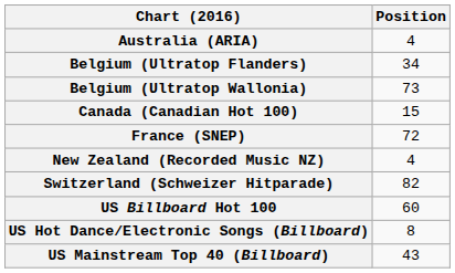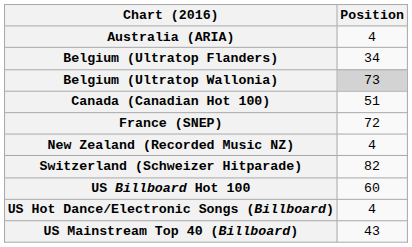Belgium (Ultratop Wallonia) | Position: no background -> lightgrey background
Canada (Canadian Hot 100) | Position: 15 -> 51
US Hot Dance/Electronic Songs (Billboard) | Position: 8 -> 4
